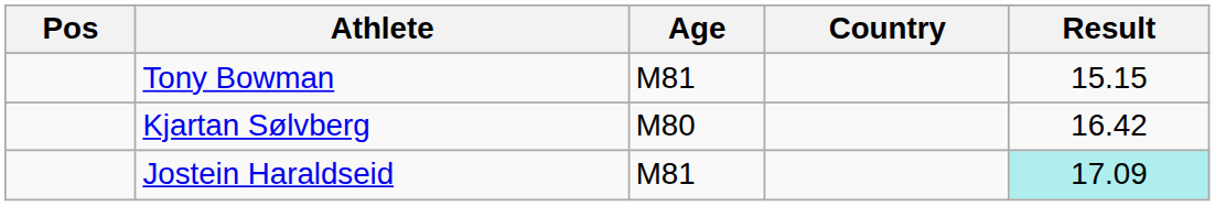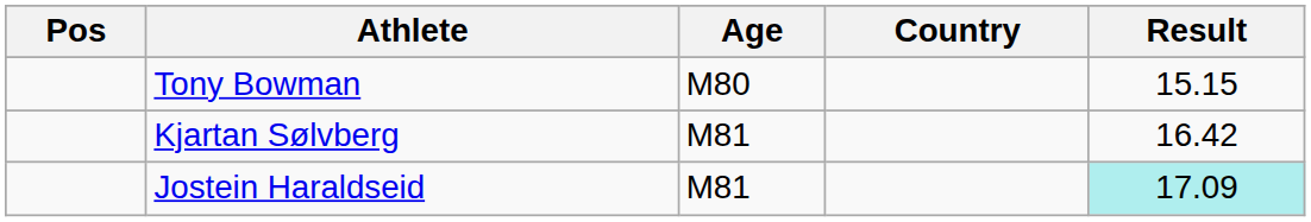Tony Bowman | Age: M81 -> M80
Kjartan Sølvberg | Age: M80 -> M81
